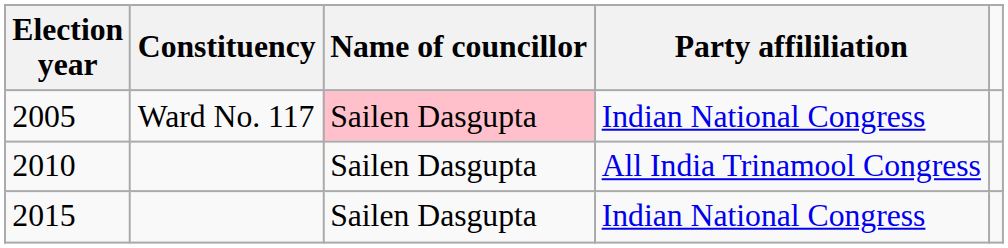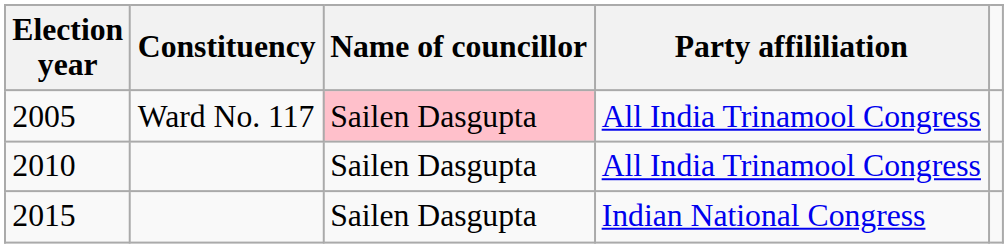2005 | Party affililiation: Indian National Congress -> All India Trinamool Congress
